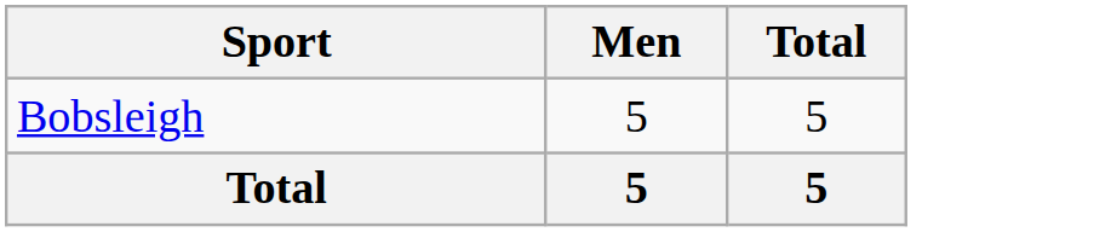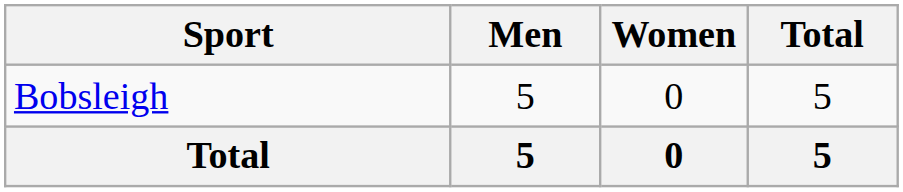+ column: Women | 0 | 0
